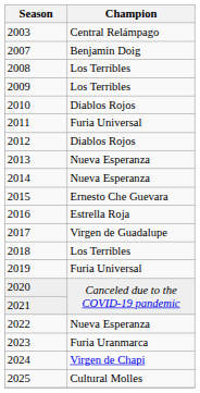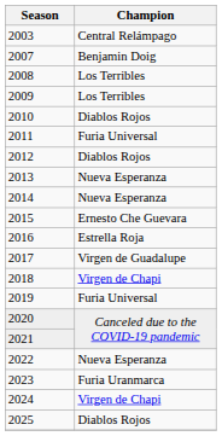2018 | Champion: Los Terribles -> Virgen de Chapi
2025 | Champion: Cultural Molles -> Diablos Rojos
